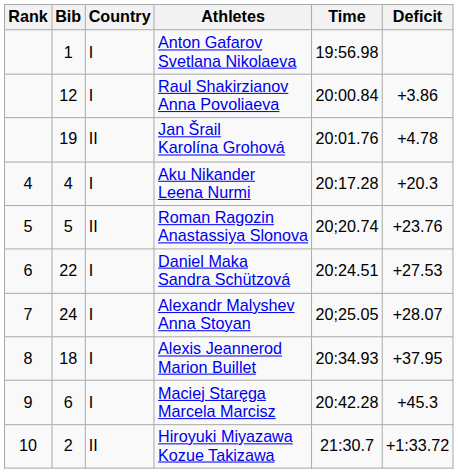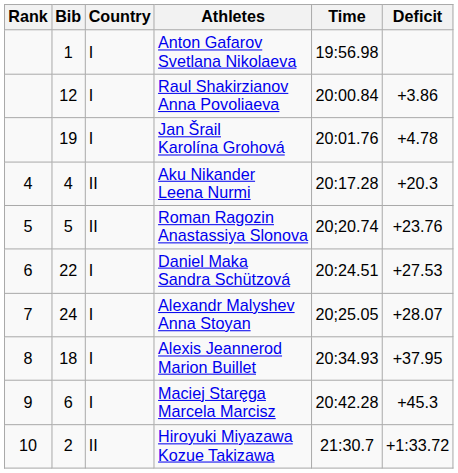Jan Šrail Karolína Grohová | Country: II -> I
Aku Nikander Leena Nurmi | Country: I -> II
